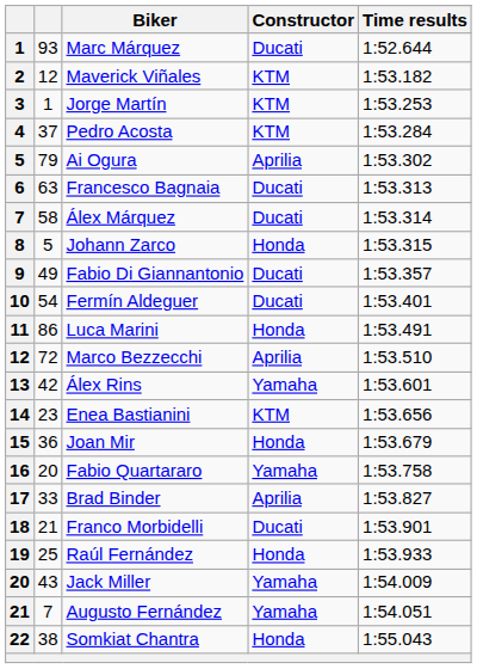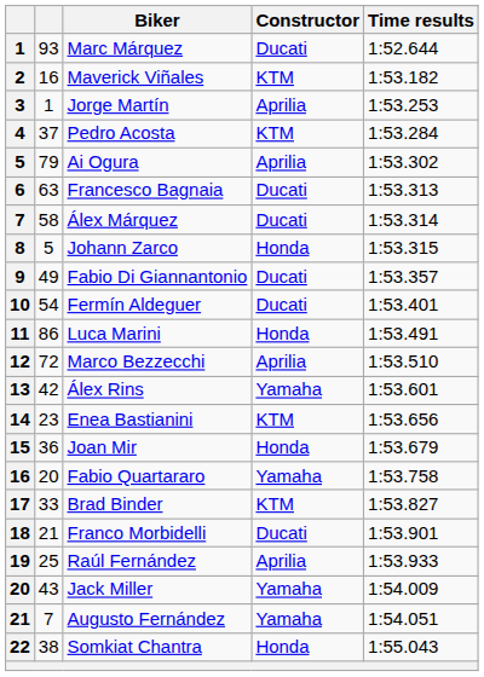Maverick Viñales | column 2: 12 -> 16
Jorge Martín | Constructor: KTM -> Aprilia
Brad Binder | Constructor: Aprilia -> KTM
Raúl Fernández | Constructor: Honda -> Aprilia
